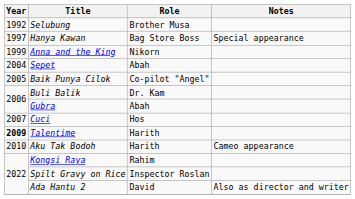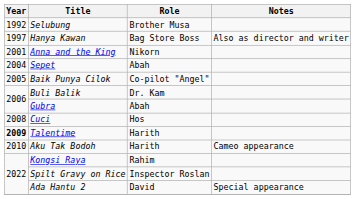Hanya Kawan | Notes: Special appearance -> Also as director and writer
Anna and the King | Year: 1999 -> 2001
Cuci | Year: 2007 -> 2008
Ada Hantu 2 | Notes: Also as director and writer -> Special appearance
